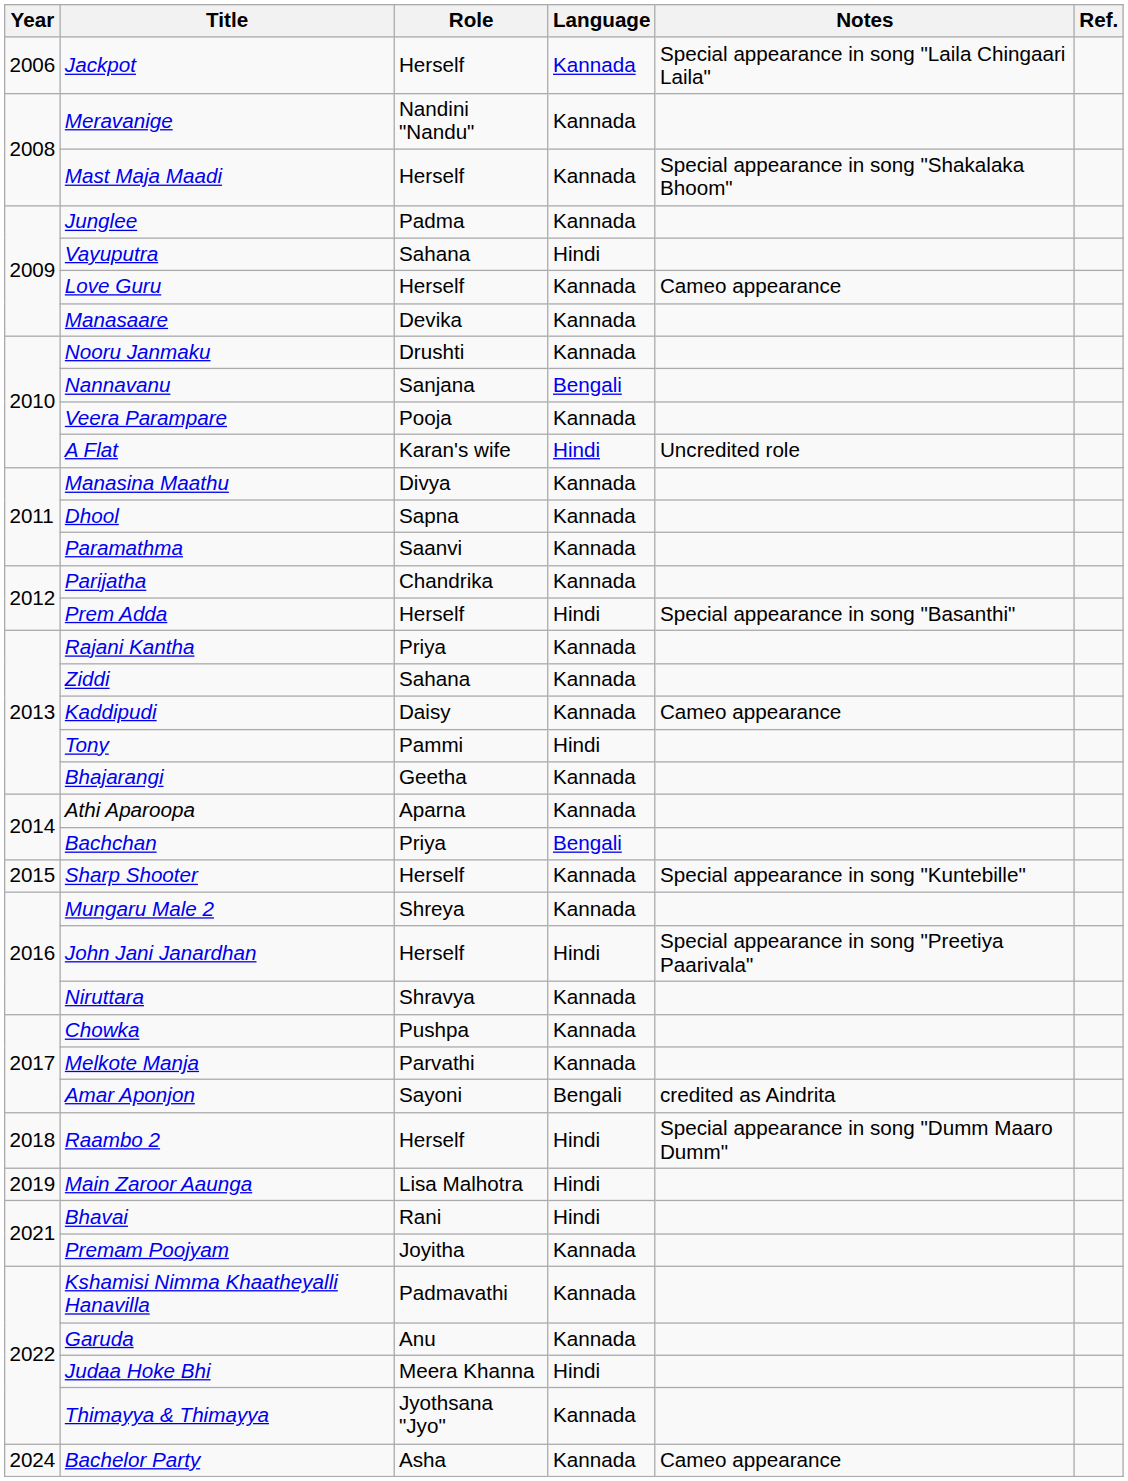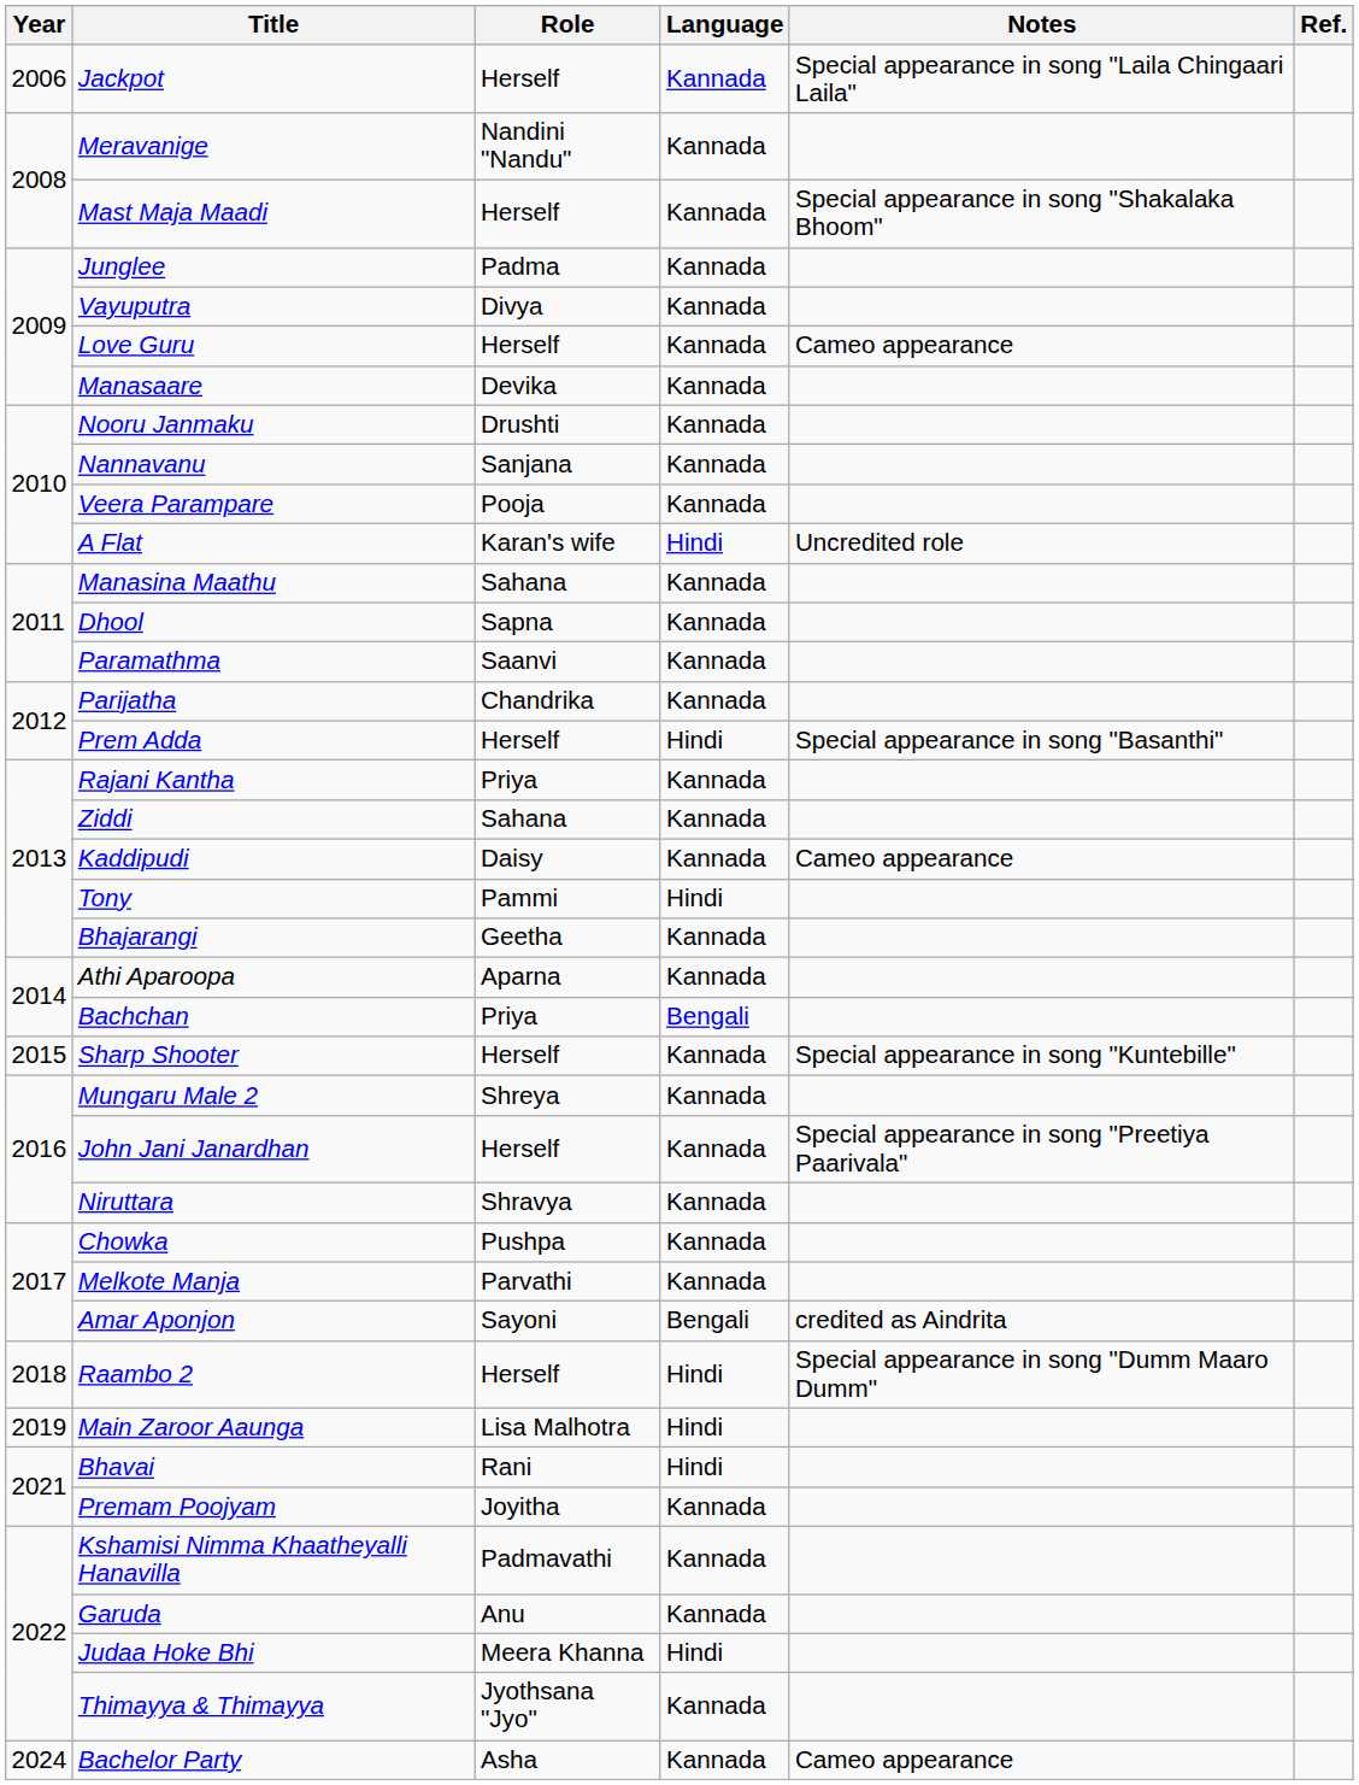Vayuputra | Role: Sahana -> Divya
Vayuputra | Language: Hindi -> Kannada
Nannavanu | Language: Bengali -> Kannada
Manasina Maathu | Role: Divya -> Sahana
John Jani Janardhan | Language: Hindi -> Kannada
